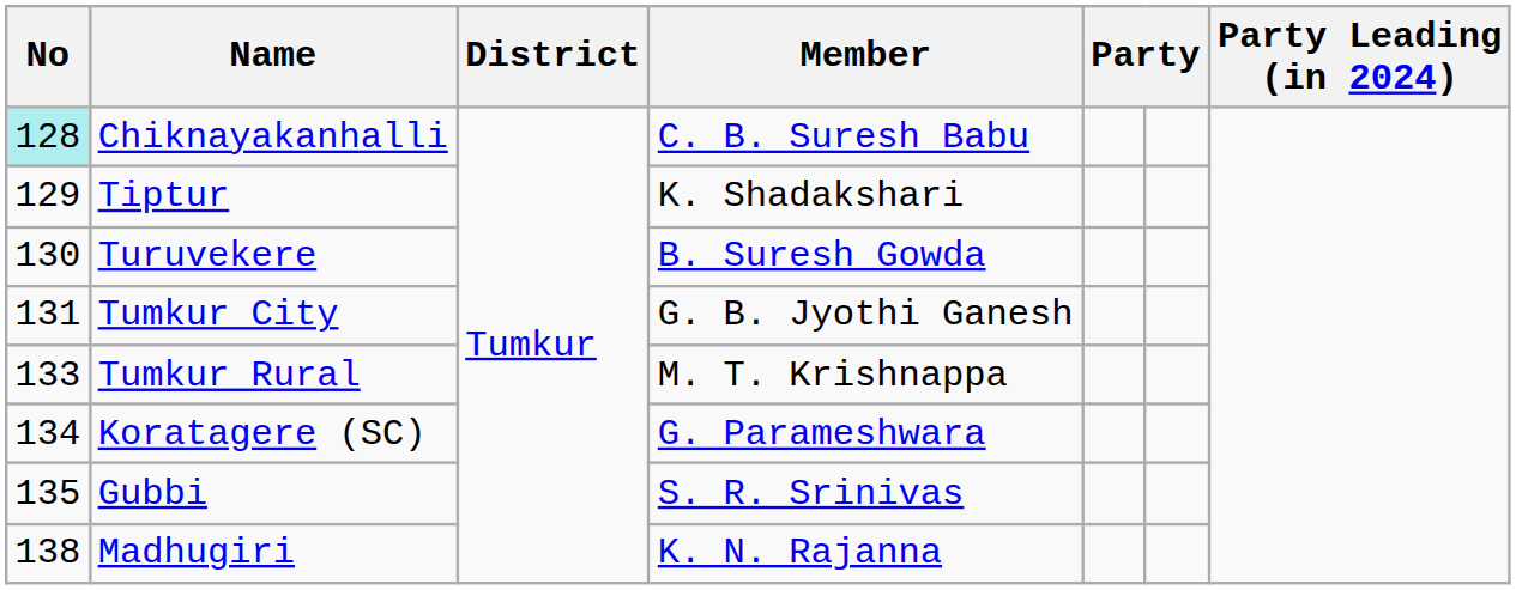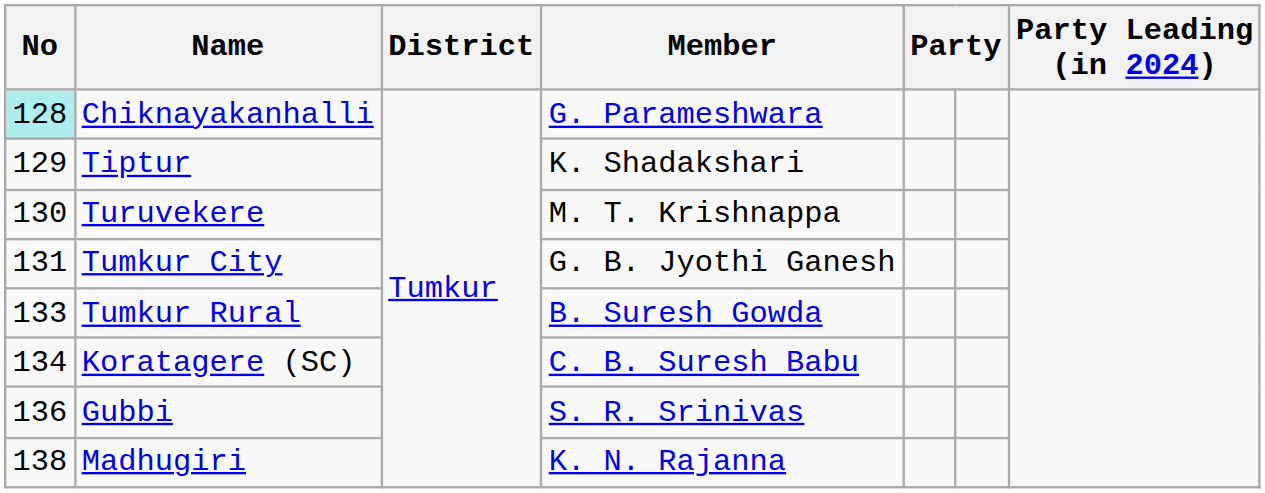Chiknayakanhalli | Member: C. B. Suresh Babu -> G. Parameshwara
Turuvekere | Member: B. Suresh Gowda -> M. T. Krishnappa
Tumkur Rural | Member: M. T. Krishnappa -> B. Suresh Gowda
Koratagere (SC) | Member: G. Parameshwara -> C. B. Suresh Babu
Gubbi | No: 135 -> 136
